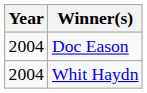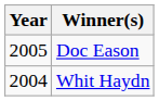Doc Eason | Year: 2004 -> 2005
